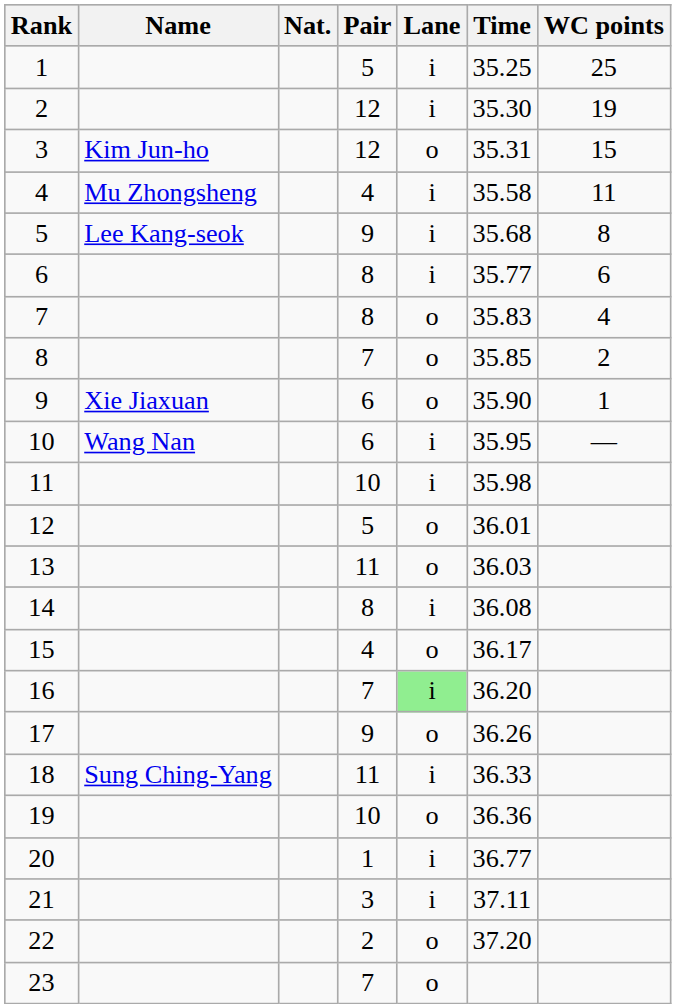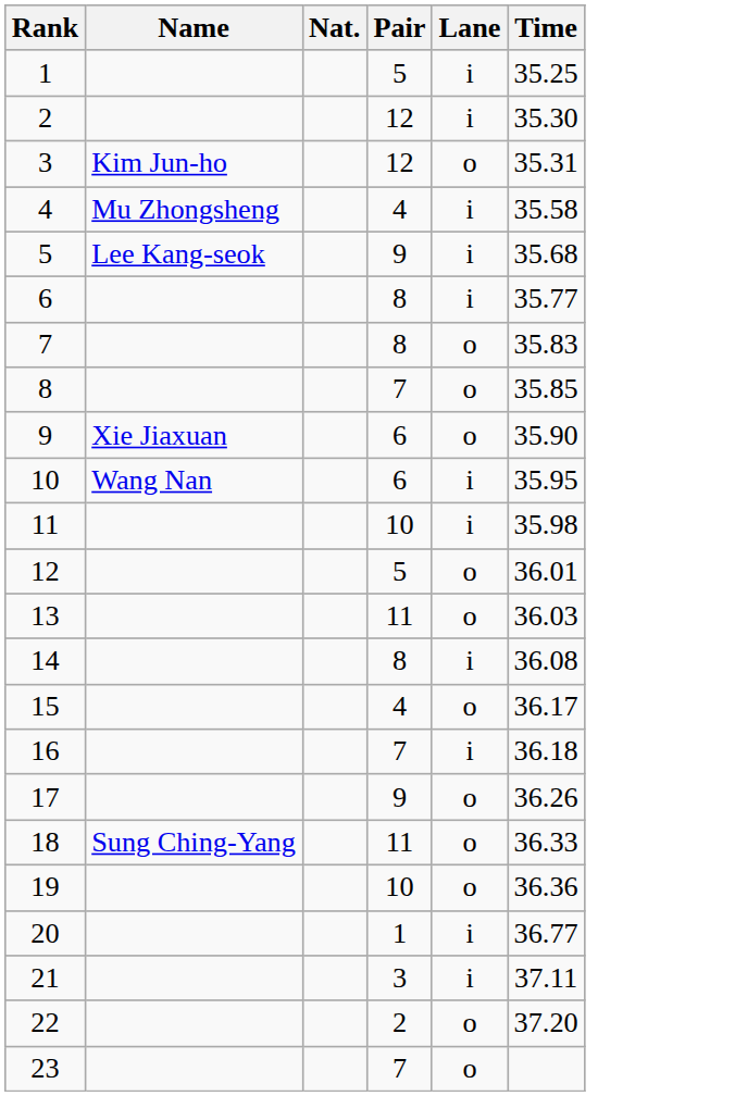- column: WC points | 25 | 19 | 15 | 11 | 8 | 6 | 4 | 2 | 1 | —
16 | Lane: lightgreen background -> no background
16 | Time: 36.20 -> 36.18
18 | Lane: i -> o
